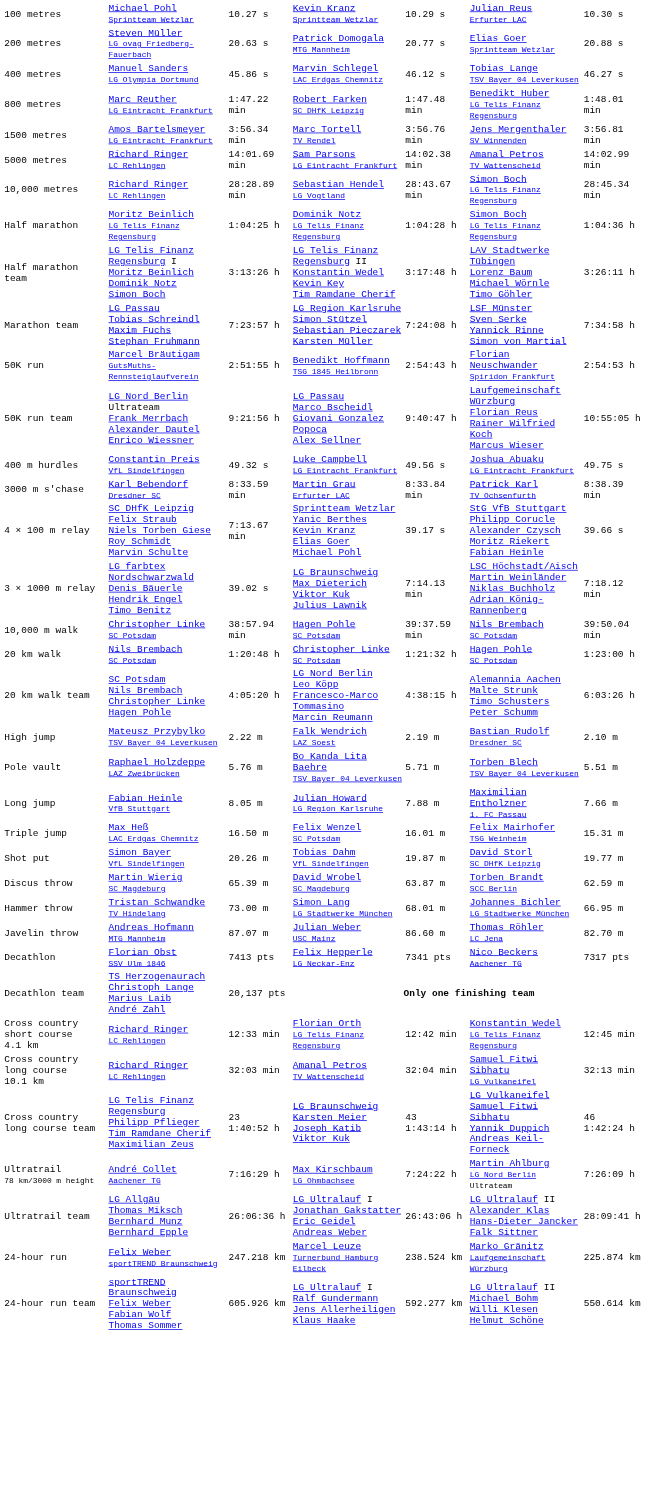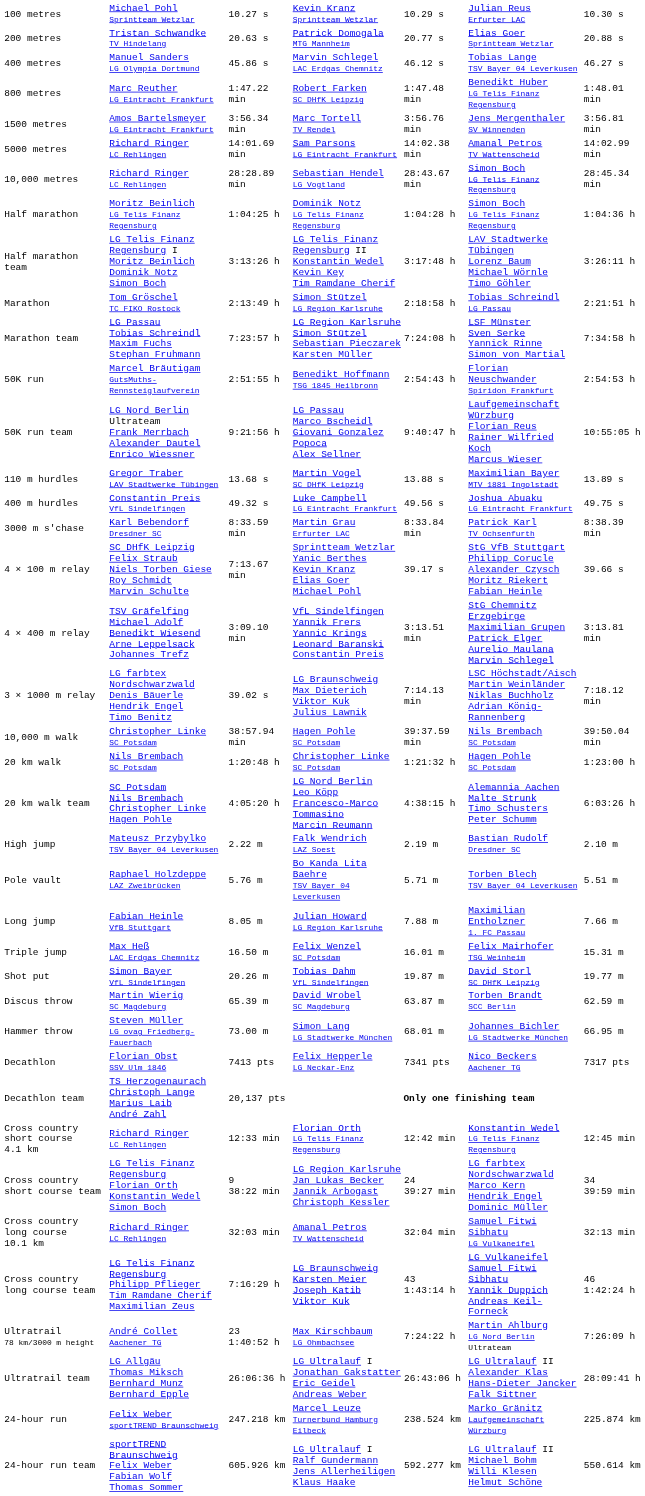200 metres | column 2: Steven Müller LG ovag Friedberg-Fauerbach -> Tristan Schwandke TV Hindelang
+ row: Marathon | Tom Gröschel TC FIKO Rostock | 2:13:49 h | Simon Stützel LG Region Karlsruhe | 2:18:58 h | Tobias Schreindl LG Passau | 2:21:51 h
+ row: 110 m hurdles | Gregor Traber LAV Stadtwerke Tübingen | 13.68 s | Martin Vogel SC DHfK Leipzig | 13.88 s | Maximilian Bayer MTV 1881 Ingolstadt | 13.89 s
+ row: 4 × 400 m relay | TSV Gräfelfing Michael Adolf Benedikt Wiesend Arne Leppelsack Johannes Trefz | 3:09.10 min | VfL Sindelfingen Yannik Frers Yannic Krings Leonard Baranski Constantin Preis | 3:13.51 min | StG Chemnitz Erzgebirge Maximilian Grupen Patrick Elger Aurelio Maulana Marvin Schlegel | 3:13.81 min
Hammer throw | column 2: Tristan Schwandke TV Hindelang -> Steven Müller LG ovag Friedberg-Fauerbach
- row: Javelin throw | Andreas Hofmann MTG Mannheim | 87.07 m | Julian Weber USC Mainz | 86.60 m | Thomas Röhler LC Jena | 82.70 m
+ row: Cross country short course team | LG Telis Finanz Regensburg Florian Orth Konstantin Wedel Simon Boch | 9 38:22 min | LG Region Karlsruhe Jan Lukas Becker Jannik Arbogast Christoph Kessler | 24 39:27 min | LG farbtex Nordschwarzwald Marco Kern Hendrik Engel Dominic Müller | 34 39:59 min
Cross country long course team | column 3: 23 1:40:52 h -> 7:16:29 h
Ultratrail 78 km/3000 m height | column 3: 7:16:29 h -> 23 1:40:52 h
